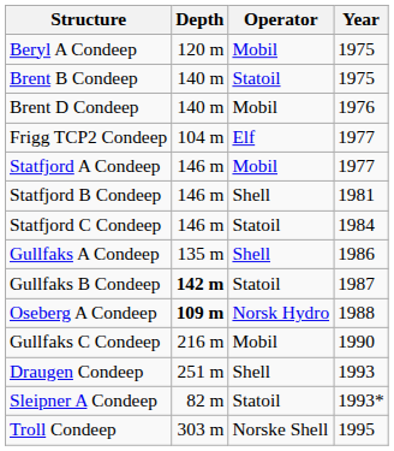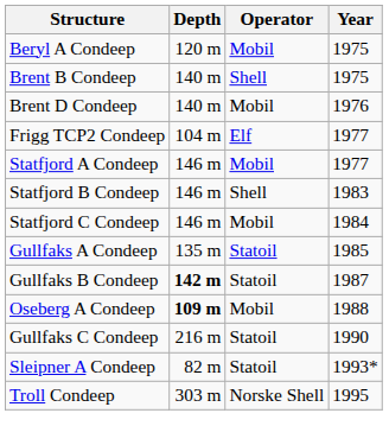Brent B Condeep | Operator: Statoil -> Shell
Statfjord B Condeep | Year: 1981 -> 1983
Statfjord C Condeep | Operator: Statoil -> Mobil
Gullfaks A Condeep | Operator: Shell -> Statoil
Gullfaks A Condeep | Year: 1986 -> 1985
Oseberg A Condeep | Operator: Norsk Hydro -> Mobil
Gullfaks C Condeep | Operator: Mobil -> Statoil
- row: Draugen Condeep | 251 m | Shell | 1993
